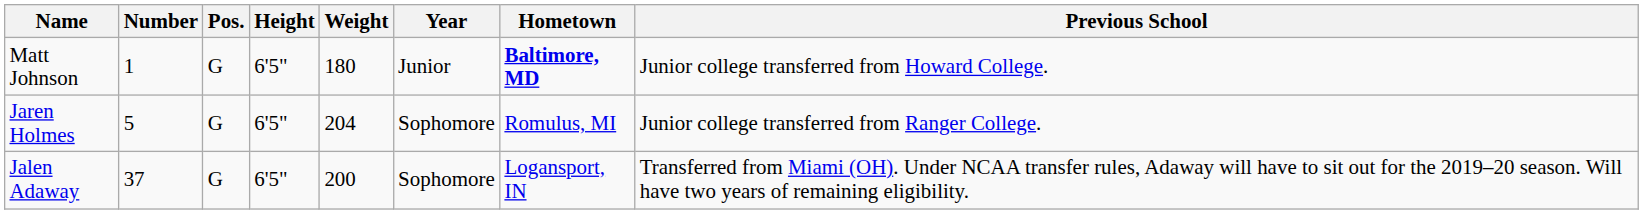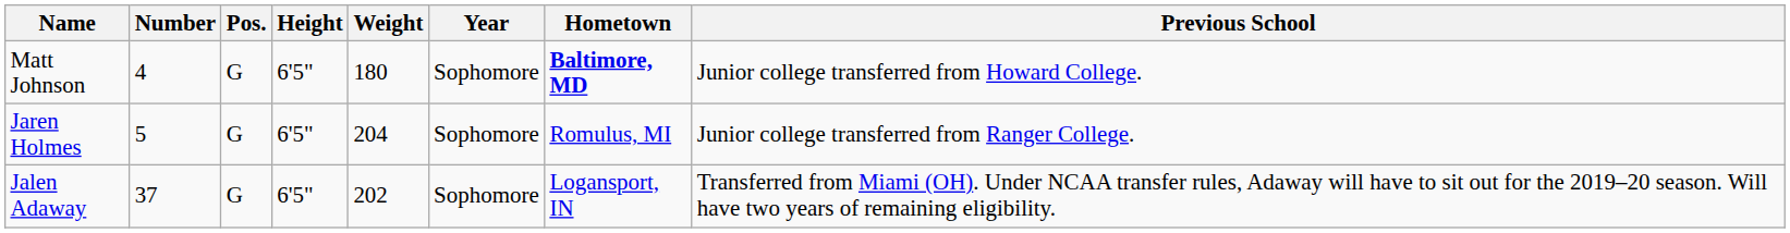Matt Johnson | Number: 1 -> 4
Matt Johnson | Year: Junior -> Sophomore
Jalen Adaway | Weight: 200 -> 202
